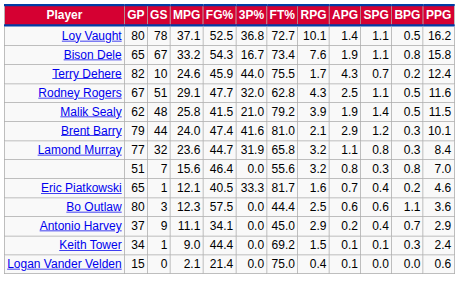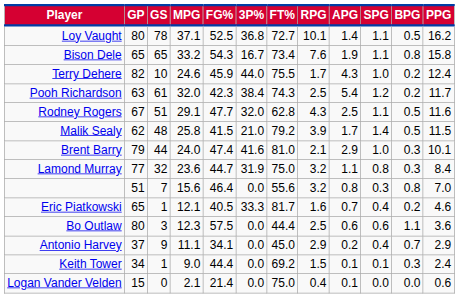Bison Dele | GS: 67 -> 65
Terry Dehere | SPG: 0.7 -> 1.0
+ row: Pooh Richardson | 63 | 61 | 32.0 | 42.3 | 38.4 | 74.3 | 2.5 | 5.4 | 1.2 | 0.2 | 11.7
Malik Sealy | APG: 1.9 -> 1.7
Brent Barry | SPG: 1.2 -> 1.0
Lamond Murray | FT%: 65.8 -> 75.0
